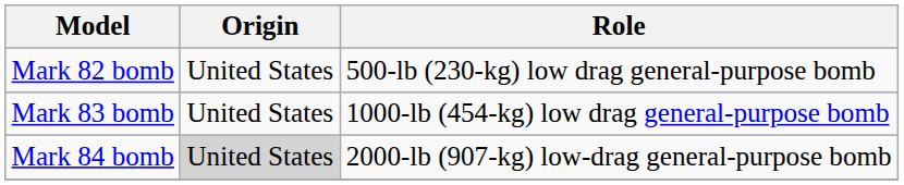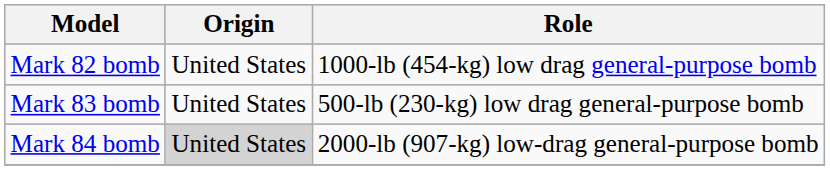Mark 82 bomb | Role: 500-lb (230-kg) low drag general-purpose bomb -> 1000-lb (454-kg) low drag general-purpose bomb
Mark 83 bomb | Role: 1000-lb (454-kg) low drag general-purpose bomb -> 500-lb (230-kg) low drag general-purpose bomb
